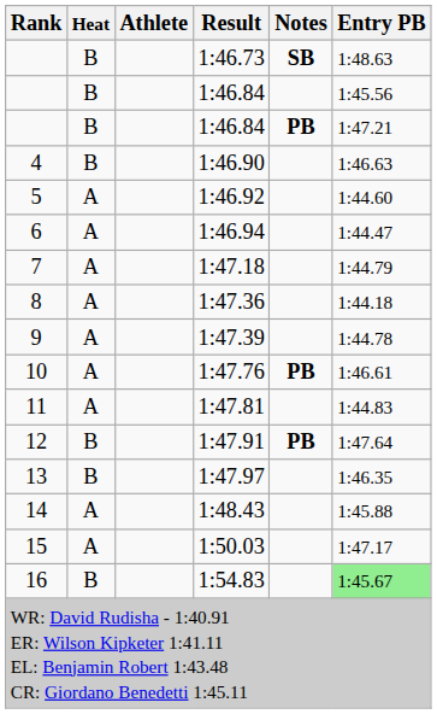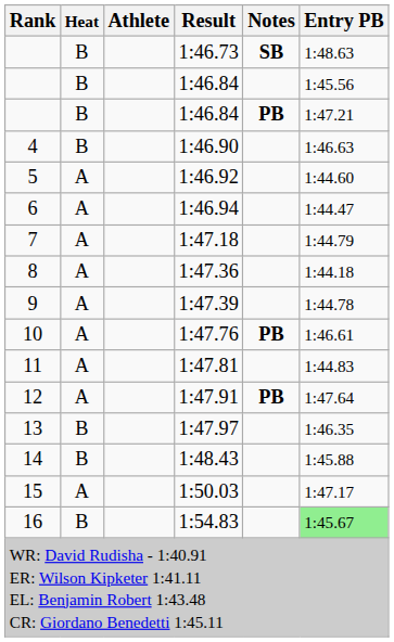1:47.91 | Heat: B -> A
1:48.43 | Heat: A -> B
